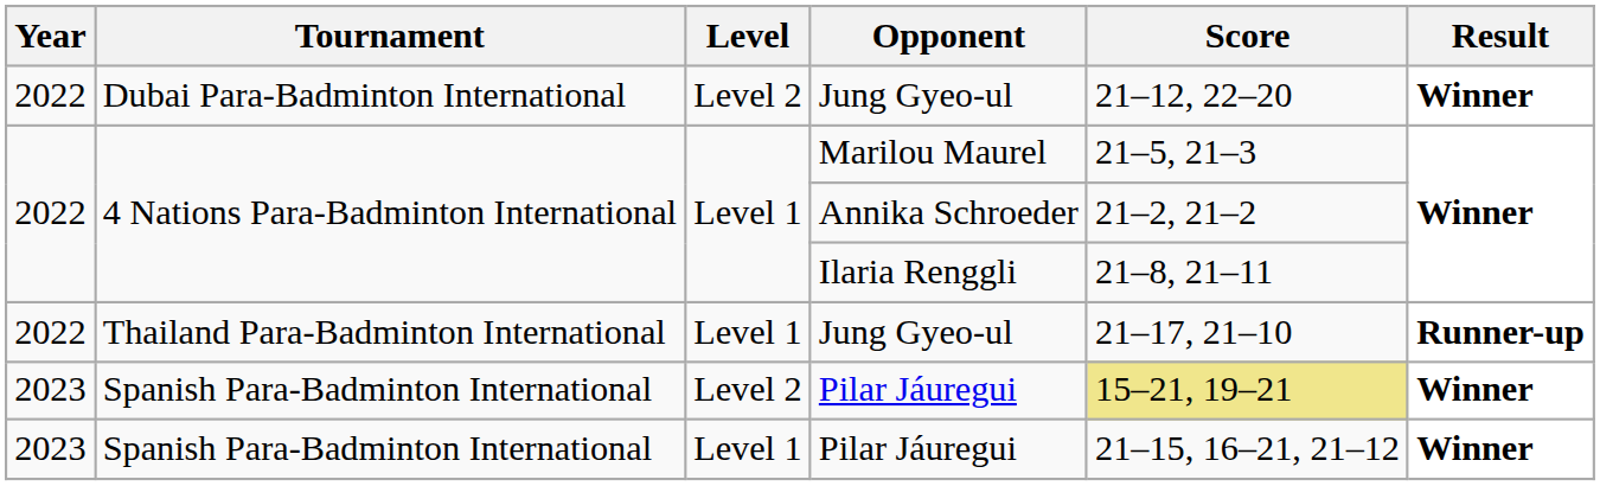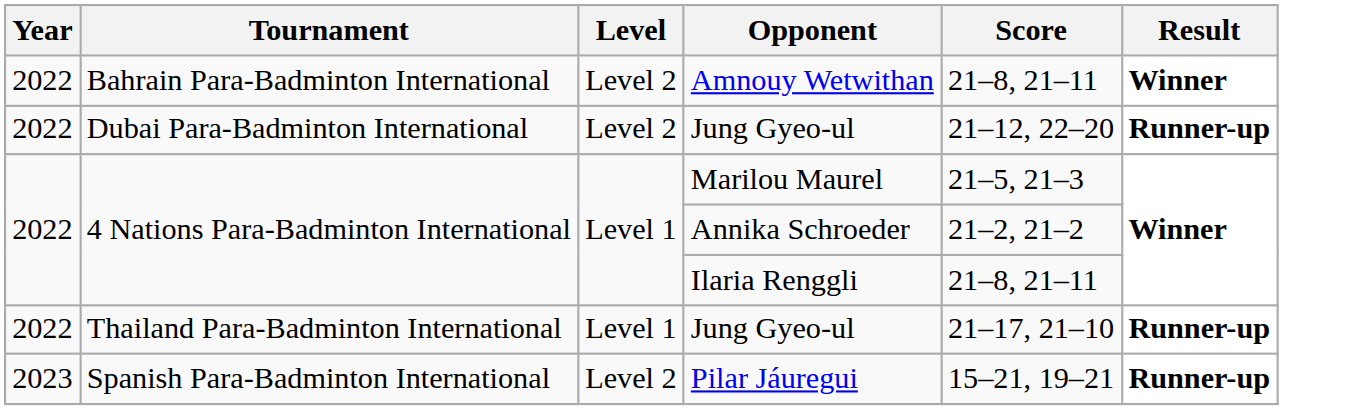+ row: 2022 | Bahrain Para-Badminton International | Level 2 | Amnouy Wetwithan | 21–8, 21–11 | Winner
Level 2 / Jung Gyeo-ul | Result: Winner -> Runner-up
Level 2 / Pilar Jáuregui | Score: khaki background -> no background
Level 2 / Pilar Jáuregui | Result: Winner -> Runner-up
- row: 2023 | Spanish Para-Badminton International | Level 1 | Pilar Jáuregui | 21–15, 16–21, 21–12 | Winner
